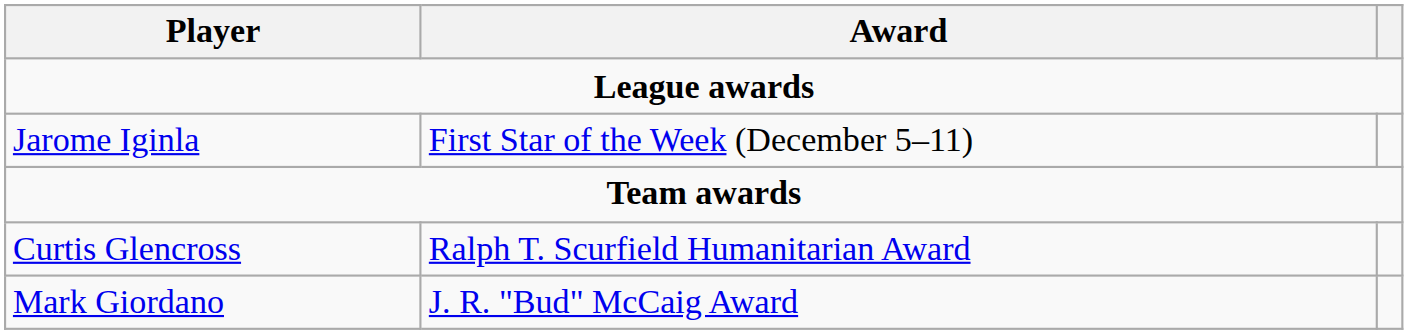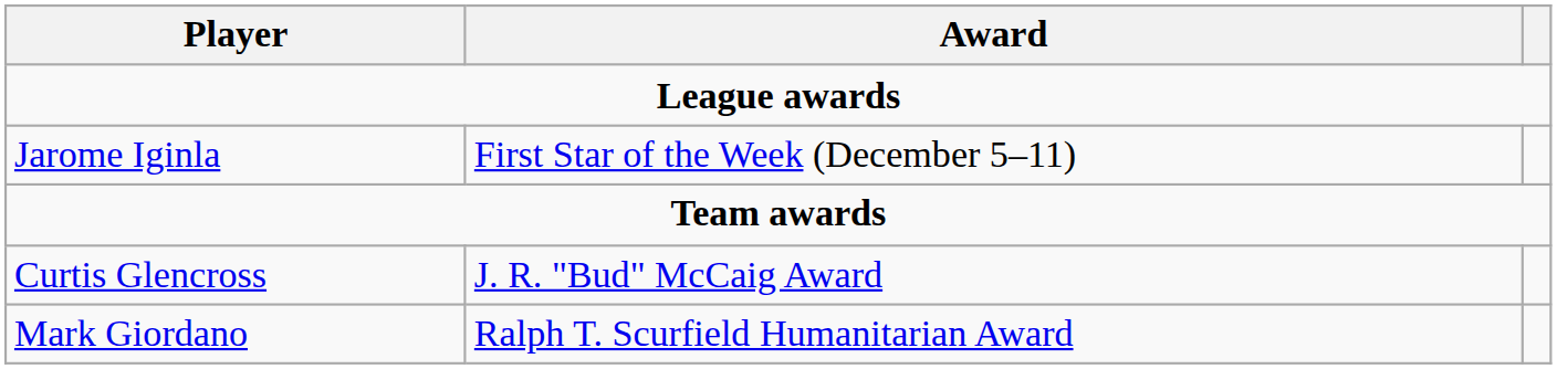Curtis Glencross | Award: Ralph T. Scurfield Humanitarian Award -> J. R. "Bud" McCaig Award
Mark Giordano | Award: J. R. "Bud" McCaig Award -> Ralph T. Scurfield Humanitarian Award
